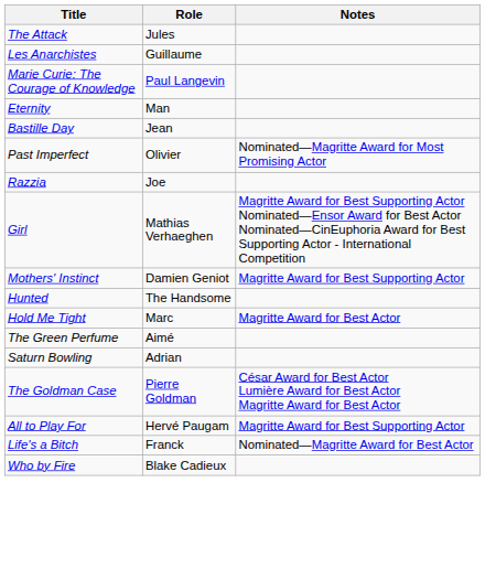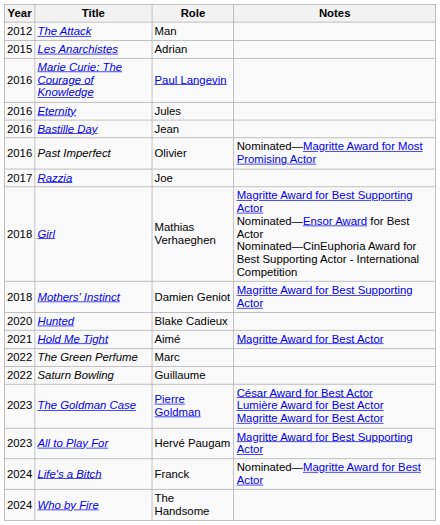+ column: Year | 2012 | 2015 | 2016 | 2016 | 2016 | 2016 | 2017 | 2018 | 2018 | 2020 | 2021 | 2022 | 2022 | 2023 | 2023 | 2024 | 2024
The Attack | Role: Jules -> Man
Les Anarchistes | Role: Guillaume -> Adrian
Eternity | Role: Man -> Jules
Hunted | Role: The Handsome -> Blake Cadieux
Hold Me Tight | Role: Marc -> Aimé
The Green Perfume | Role: Aimé -> Marc
Saturn Bowling | Role: Adrian -> Guillaume
Who by Fire | Role: Blake Cadieux -> The Handsome
